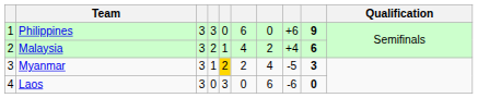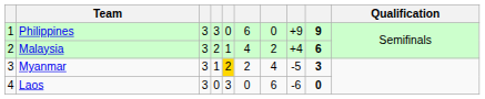Philippines | column 8: +6 -> +9
